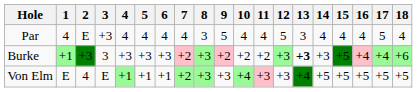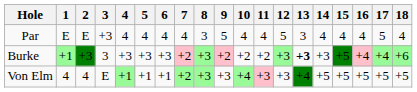Par | 1: 4 -> E
Von Elm | 1: E -> 4
